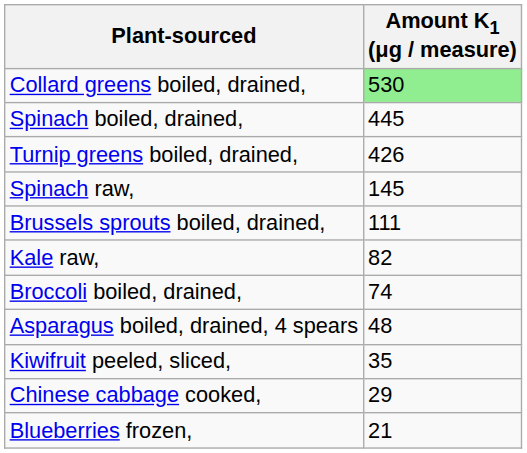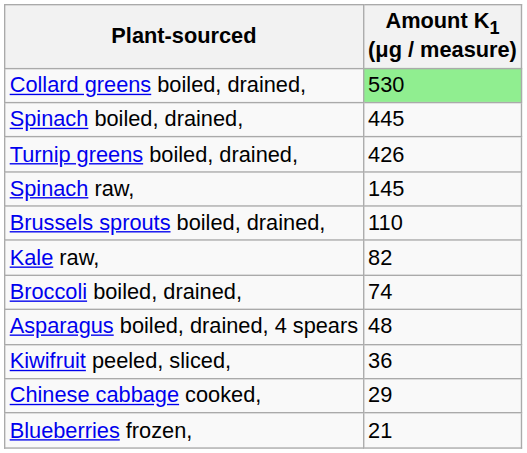Brussels sprouts boiled, drained, | Amount K1 (μg / measure): 111 -> 110
Kiwifruit peeled, sliced, | Amount K1 (μg / measure): 35 -> 36
